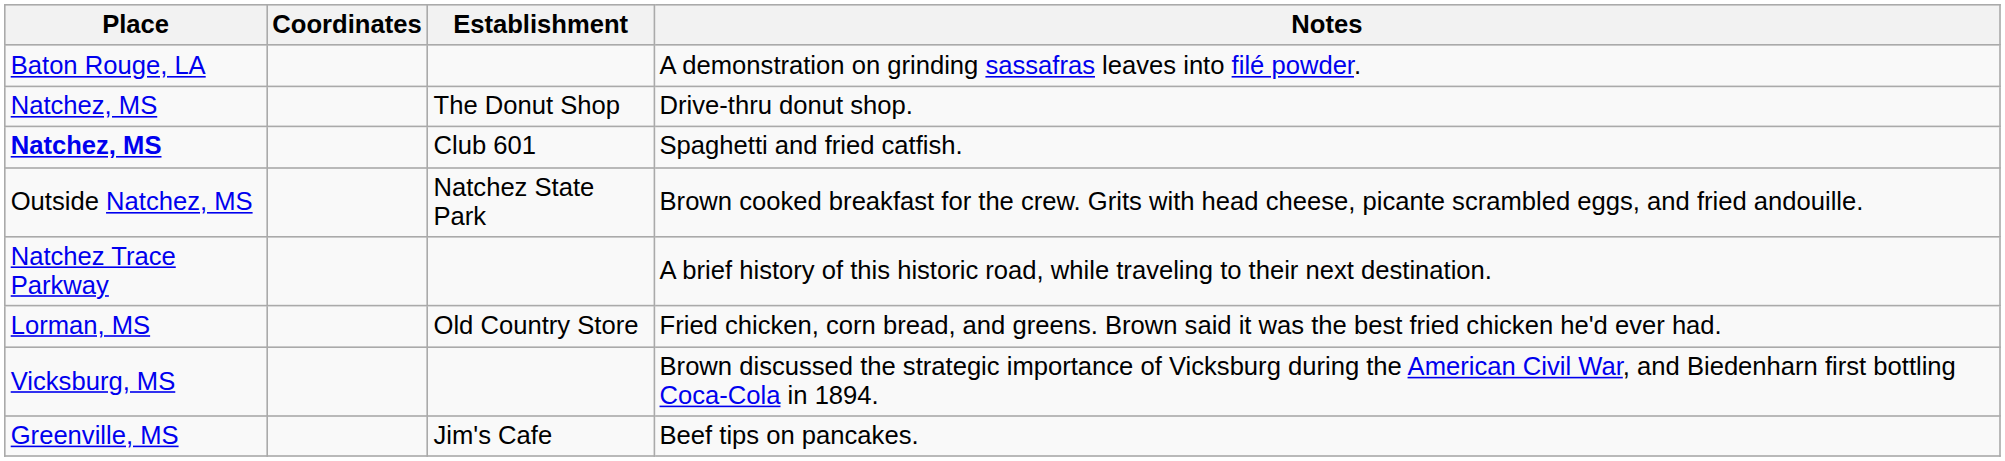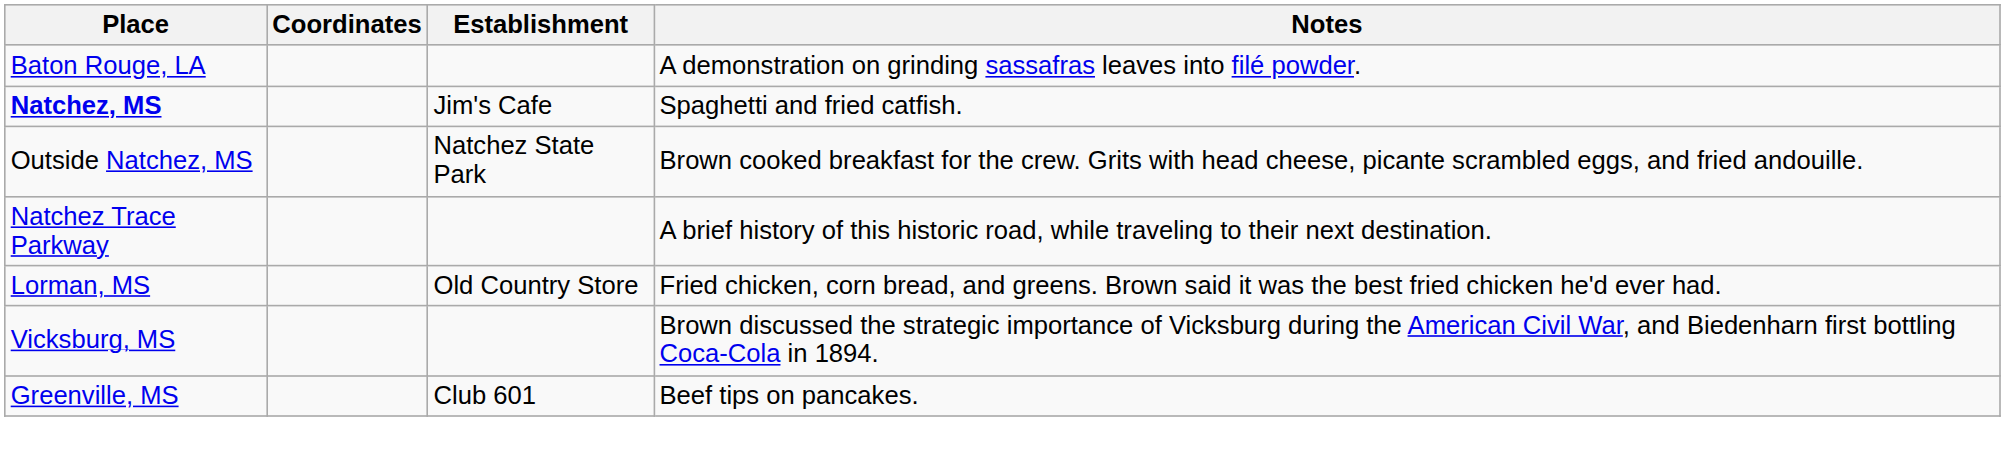- row: Natchez, MS | The Donut Shop | Drive-thru donut shop.
Spaghetti and fried catfish. | Establishment: Club 601 -> Jim's Cafe
Beef tips on pancakes. | Establishment: Jim's Cafe -> Club 601
